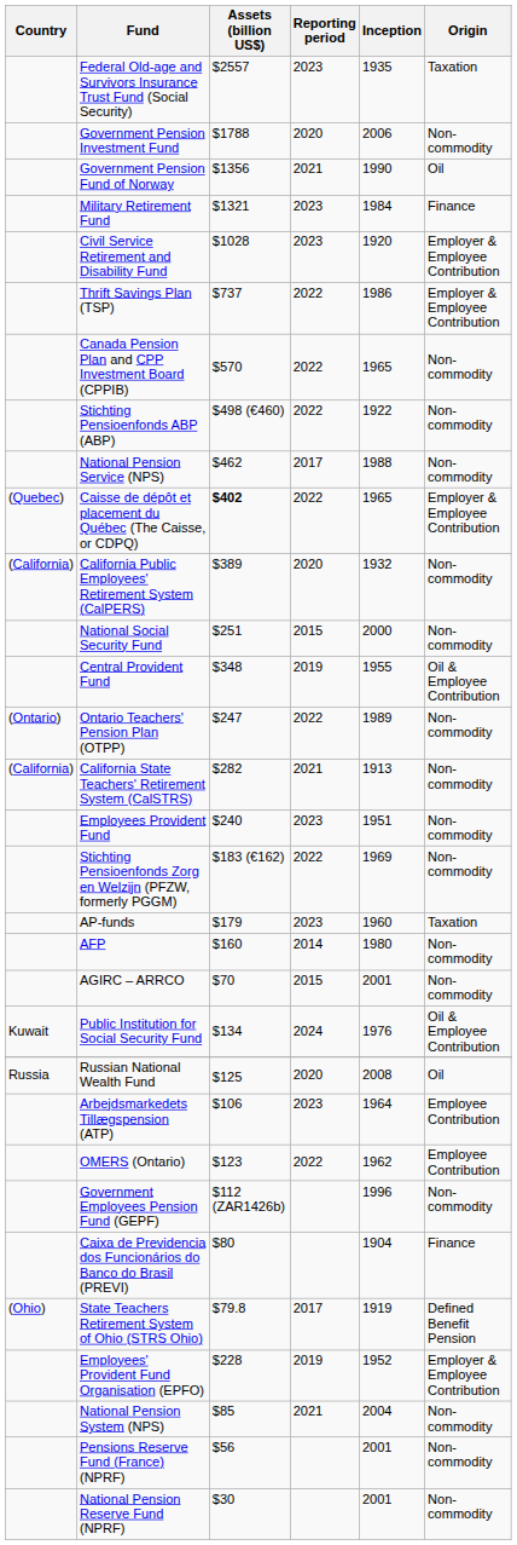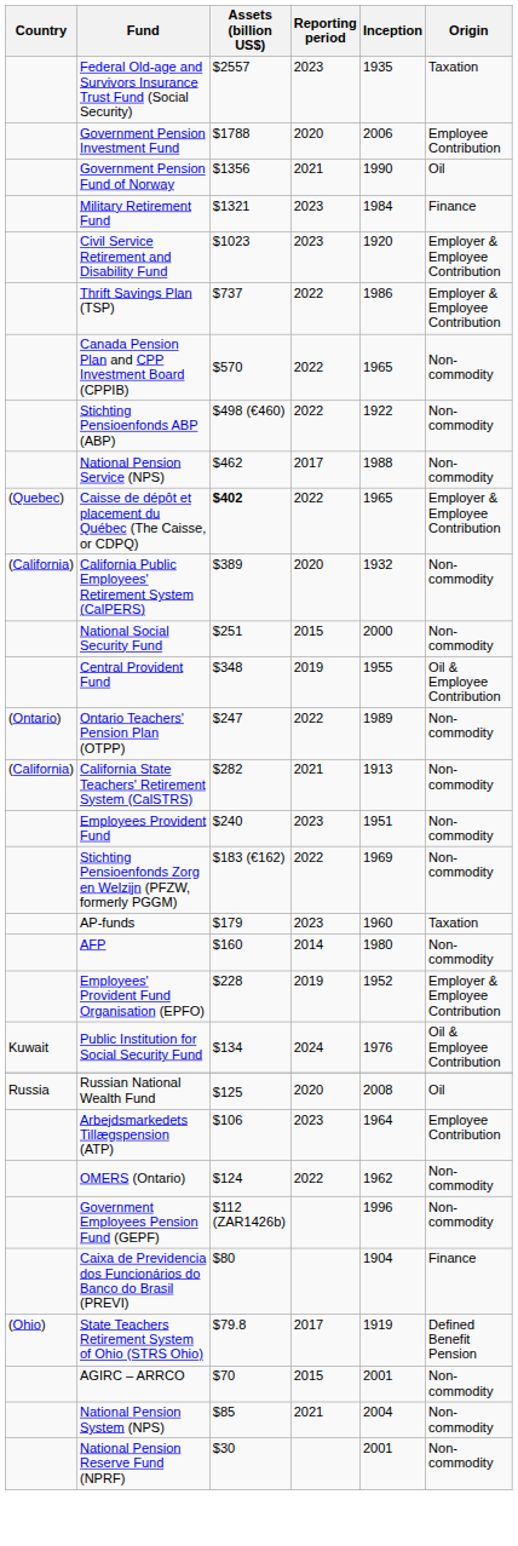Government Pension Investment Fund | Origin: Non-commodity -> Employee Contribution
Civil Service Retirement and Disability Fund | Assets (billion US$): $1028 -> $1023
rows swapped: Employees' Provident Fund Organisation (EPFO) <-> AGIRC – ARRCO
OMERS (Ontario) | Assets (billion US$): $123 -> $124
OMERS (Ontario) | Origin: Employee Contribution -> Non-commodity
- row: Pensions Reserve Fund (France) (NPRF) | $56 | 2001 | Non-commodity
